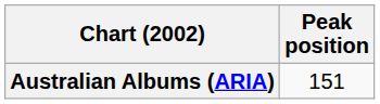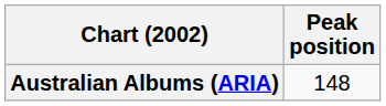Australian Albums (ARIA) | Peak position: 151 -> 148
